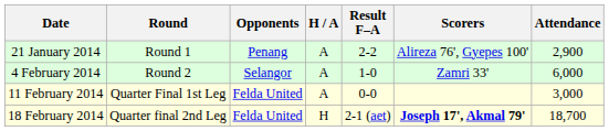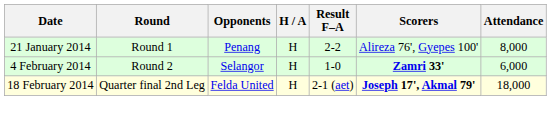21 January 2014 | H / A: A -> H
21 January 2014 | Attendance: 2,900 -> 8,000
4 February 2014 | H / A: A -> H
4 February 2014 | Scorers: normal -> bold
- row: 11 February 2014 | Quarter Final 1st Leg | Felda United | A | 0-0 | 3,000
18 February 2014 | Attendance: 18,700 -> 18,000
